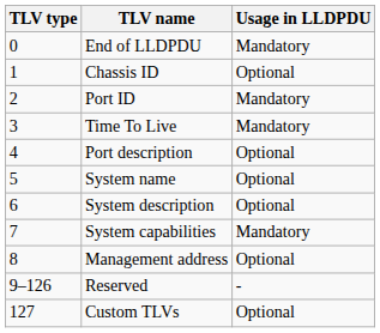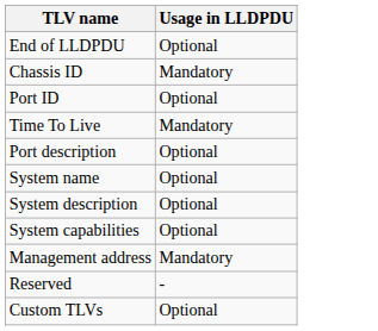- column: TLV type | 0 | 1 | 2 | 3 | 4 | 5 | 6 | 7 | 8 | 9–126 | 127
End of LLDPDU | Usage in LLDPDU: Mandatory -> Optional
Chassis ID | Usage in LLDPDU: Optional -> Mandatory
Port ID | Usage in LLDPDU: Mandatory -> Optional
System capabilities | Usage in LLDPDU: Mandatory -> Optional
Management address | Usage in LLDPDU: Optional -> Mandatory
